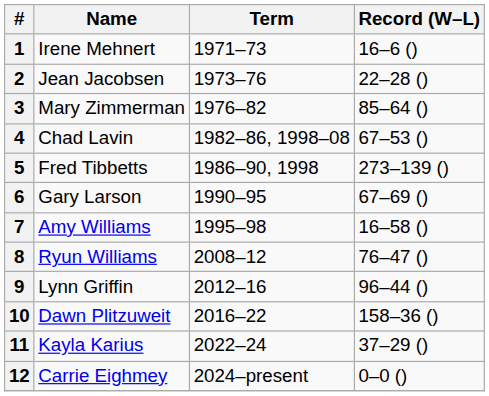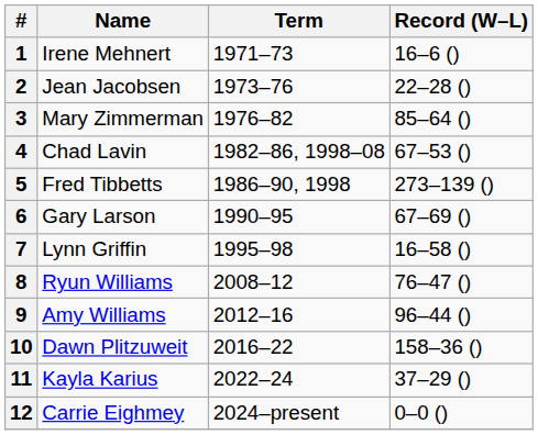7 | Name: Amy Williams -> Lynn Griffin
9 | Name: Lynn Griffin -> Amy Williams
